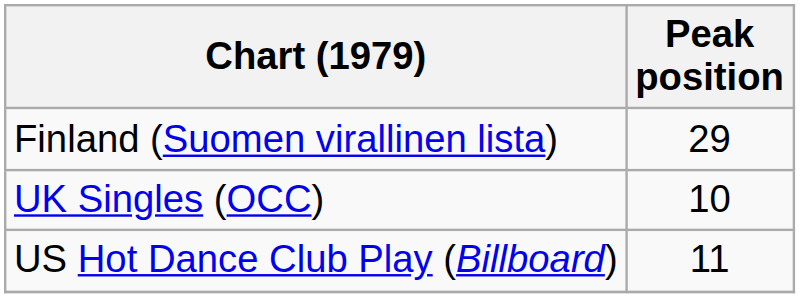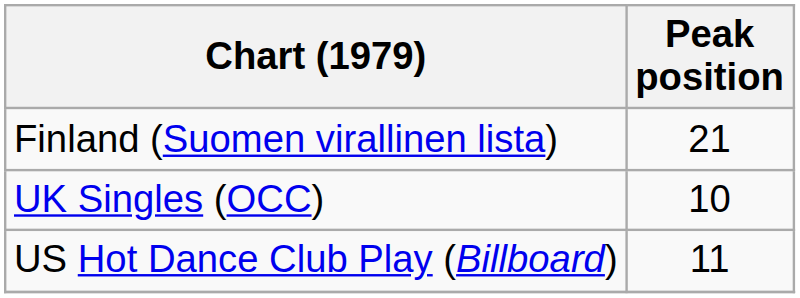Finland (Suomen virallinen lista) | Peak position: 29 -> 21
